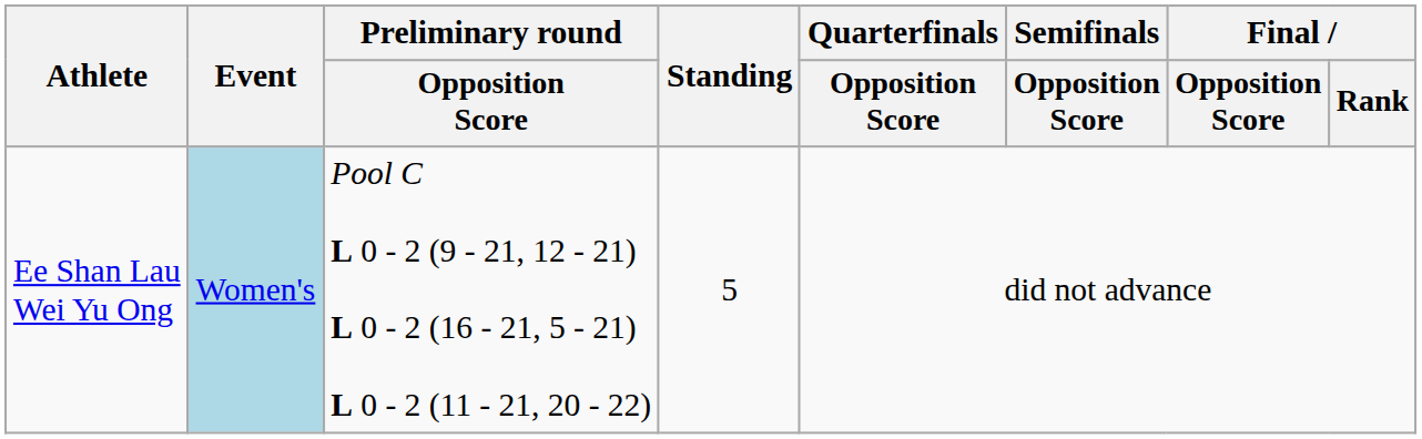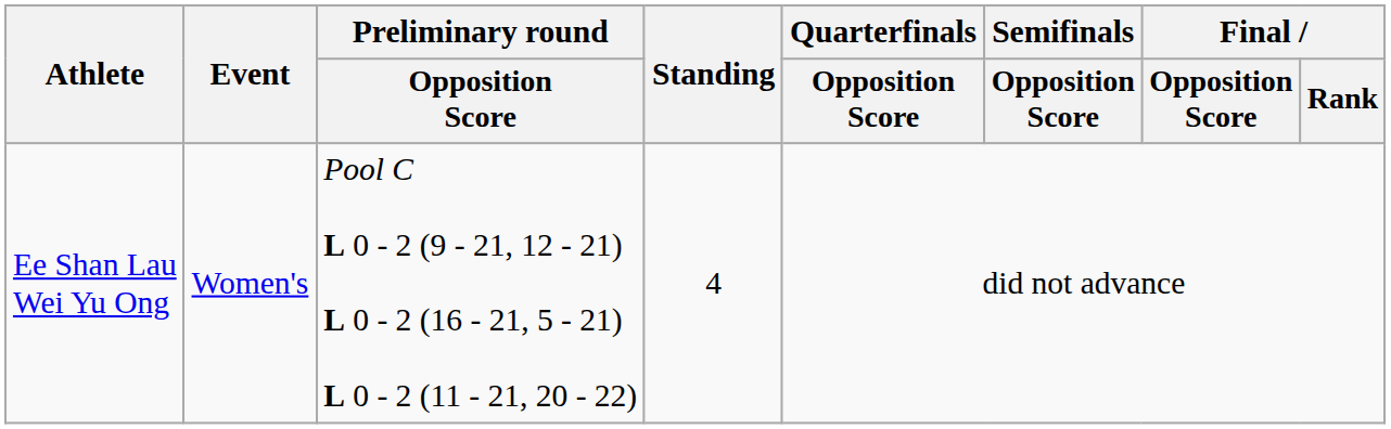Ee Shan Lau Wei Yu Ong | Event: lightblue background -> no background
Ee Shan Lau Wei Yu Ong | Standing: 5 -> 4
